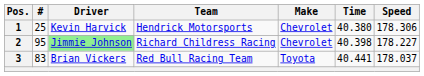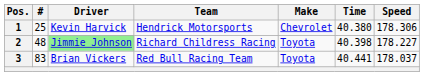2 | #: 95 -> 48
2 | Make: Chevrolet -> Toyota
